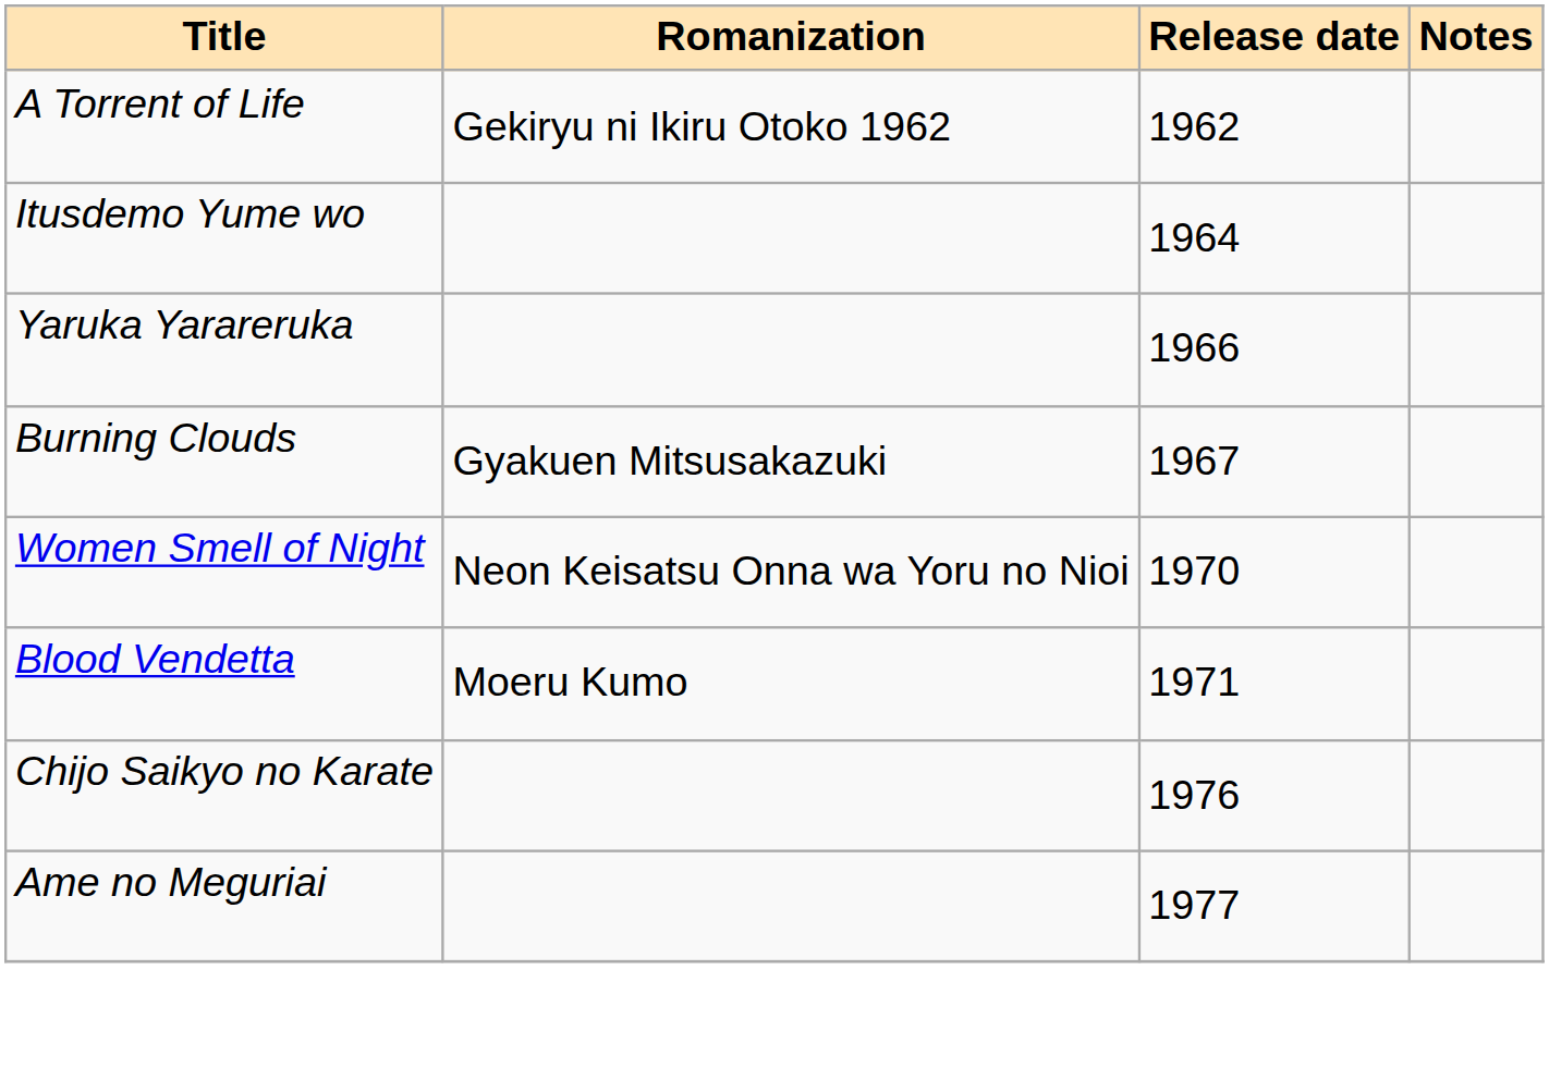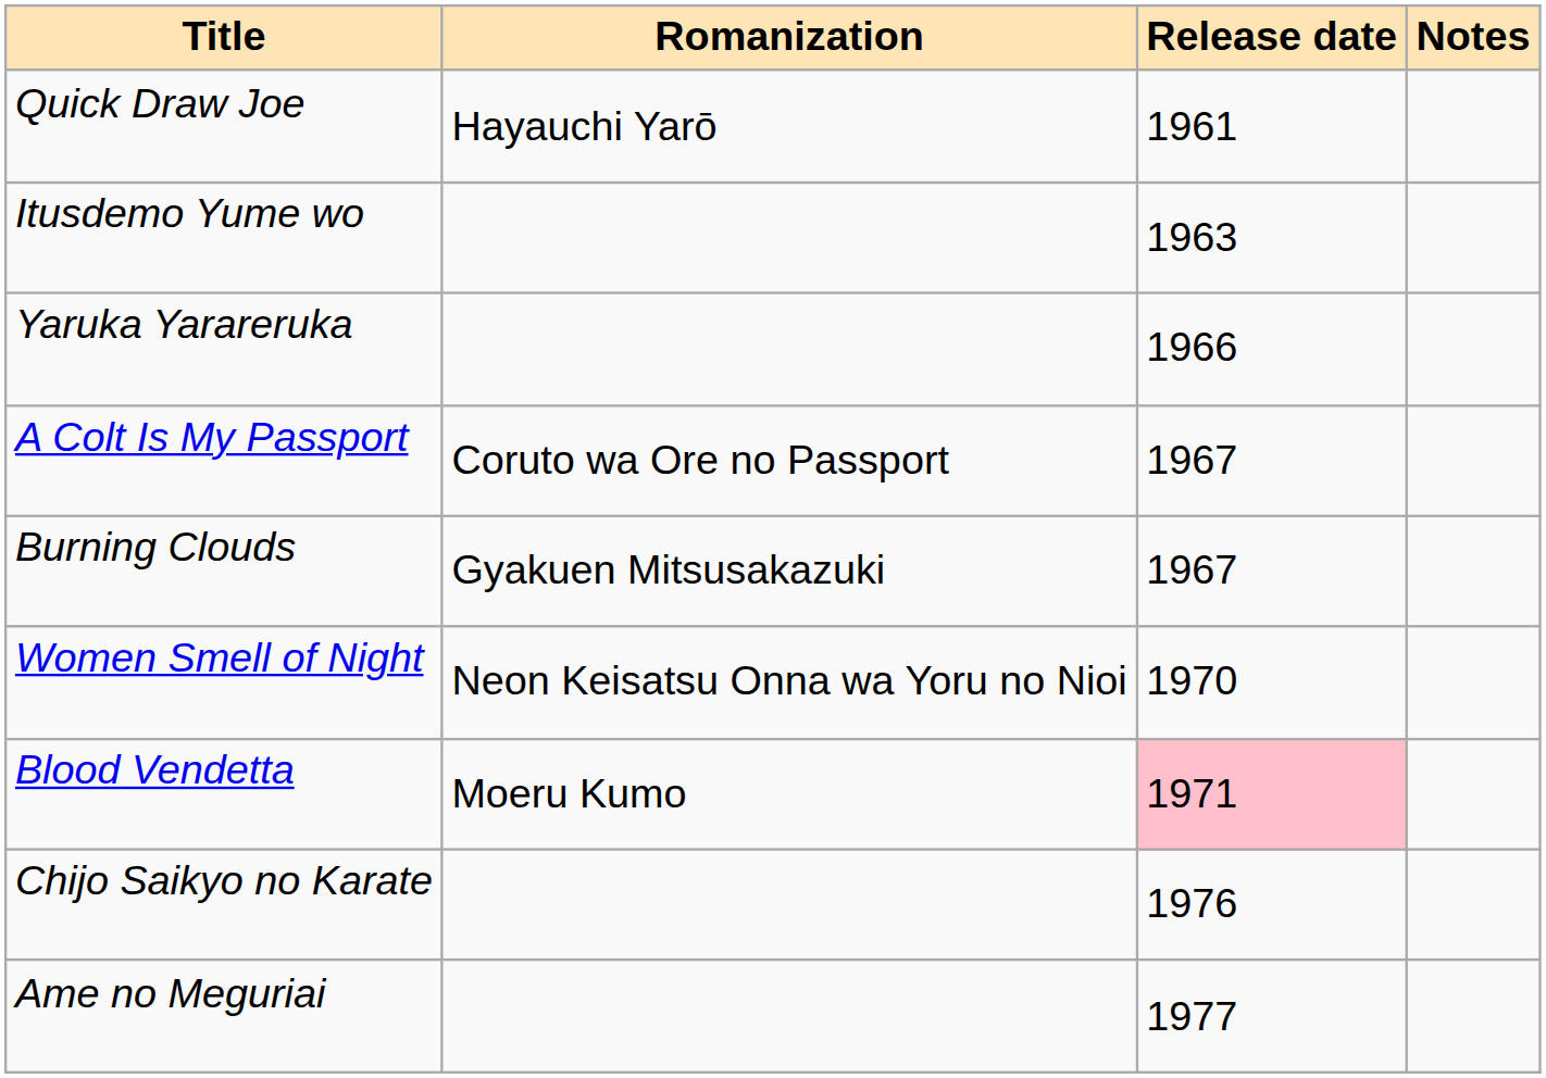+ row: Quick Draw Joe | Hayauchi Yarō | 1961
- row: A Torrent of Life | Gekiryu ni Ikiru Otoko 1962 | 1962
Itusdemo Yume wo | Release date: 1964 -> 1963
+ row: A Colt Is My Passport | Coruto wa Ore no Passport | 1967
Blood Vendetta | Release date: no background -> pink background
